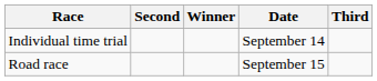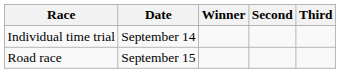columns swapped: Date <-> Second
